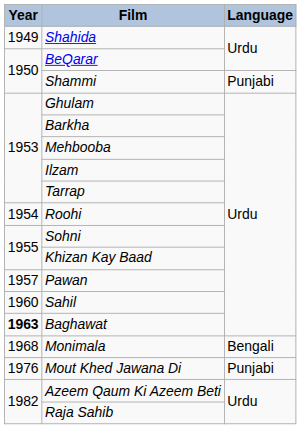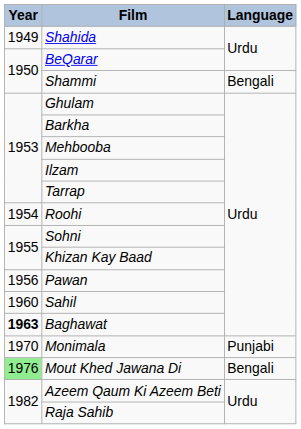Shammi | Language: Punjabi -> Bengali
Pawan | Year: 1957 -> 1956
Monimala | Year: 1968 -> 1970
Monimala | Language: Bengali -> Punjabi
Mout Khed Jawana Di | Year: no background -> lightgreen background
Mout Khed Jawana Di | Language: Punjabi -> Bengali
